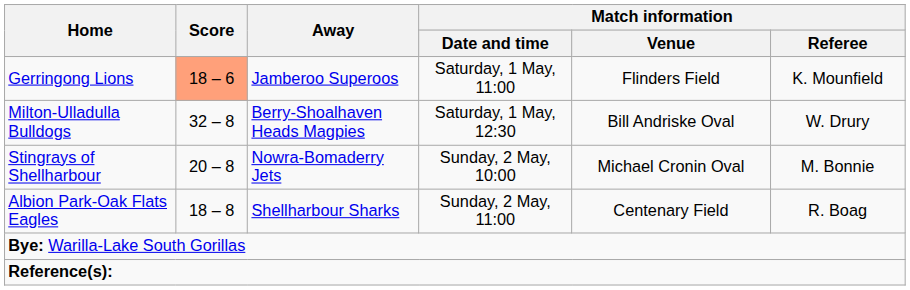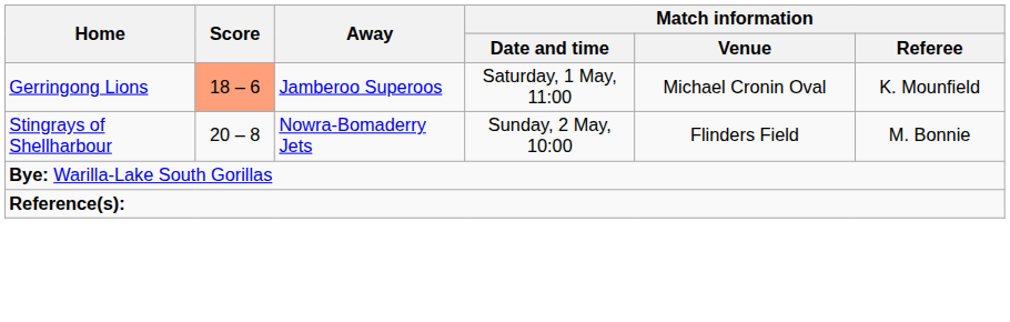Gerringong Lions | Match information / Venue: Flinders Field -> Michael Cronin Oval
- row: Milton-Ulladulla Bulldogs | 32 – 8 | Berry-Shoalhaven Heads Magpies | Saturday, 1 May, 12:30 | Bill Andriske Oval | W. Drury
Stingrays of Shellharbour | Match information / Venue: Michael Cronin Oval -> Flinders Field
- row: Albion Park-Oak Flats Eagles | 18 – 8 | Shellharbour Sharks | Sunday, 2 May, 11:00 | Centenary Field | R. Boag
